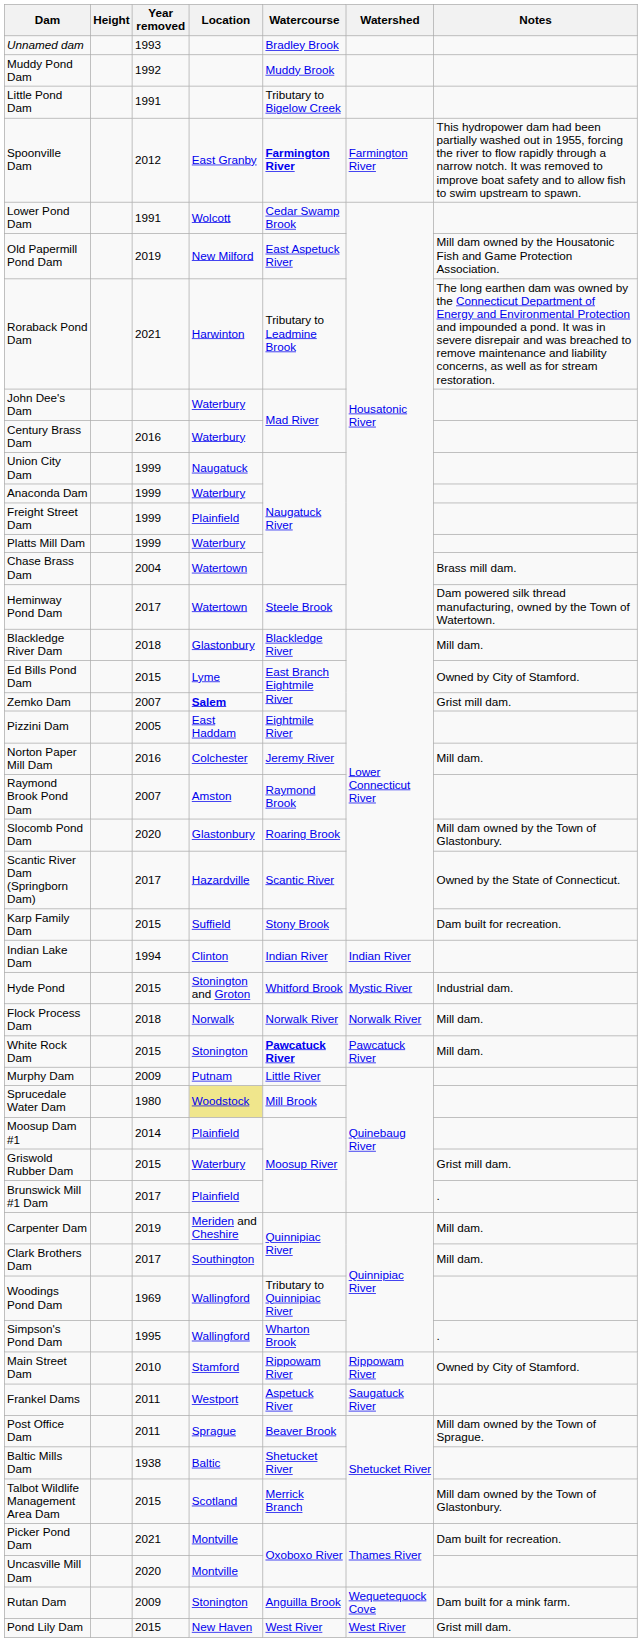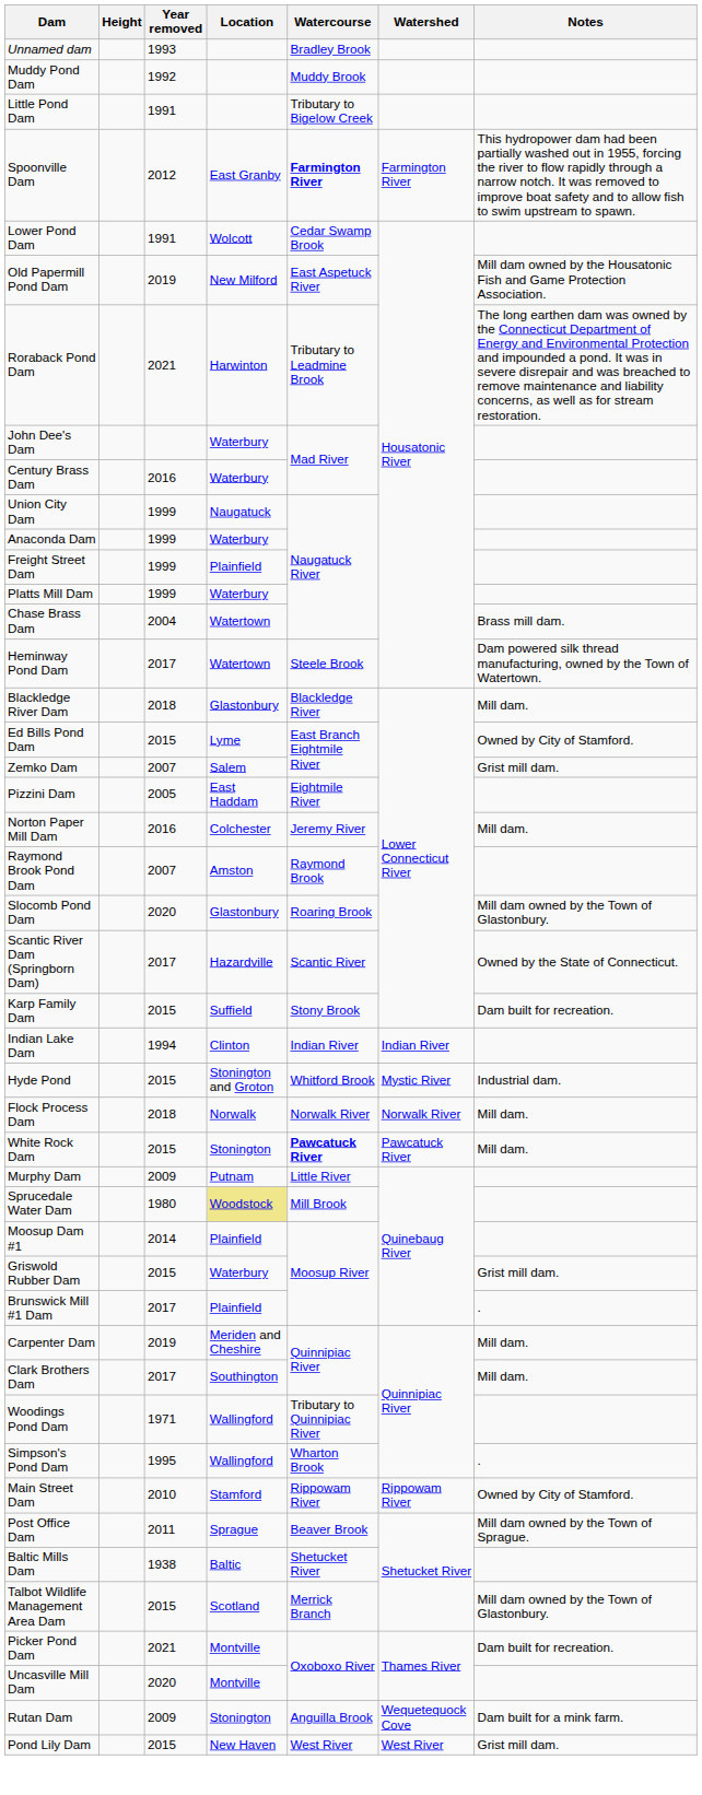Zemko Dam | Location: bold -> normal
Woodings Pond Dam | Year removed: 1969 -> 1971
- row: Frankel Dams | 2011 | Westport | Aspetuck River | Saugatuck River
